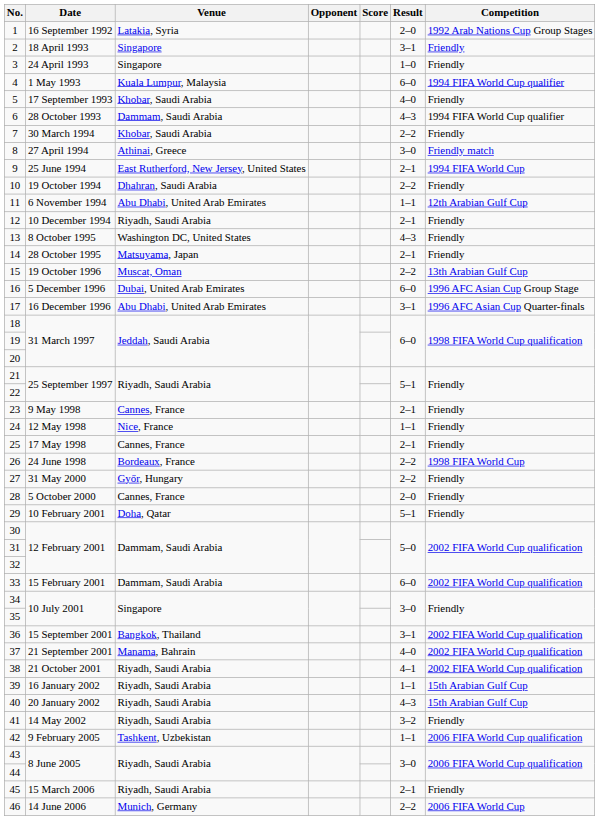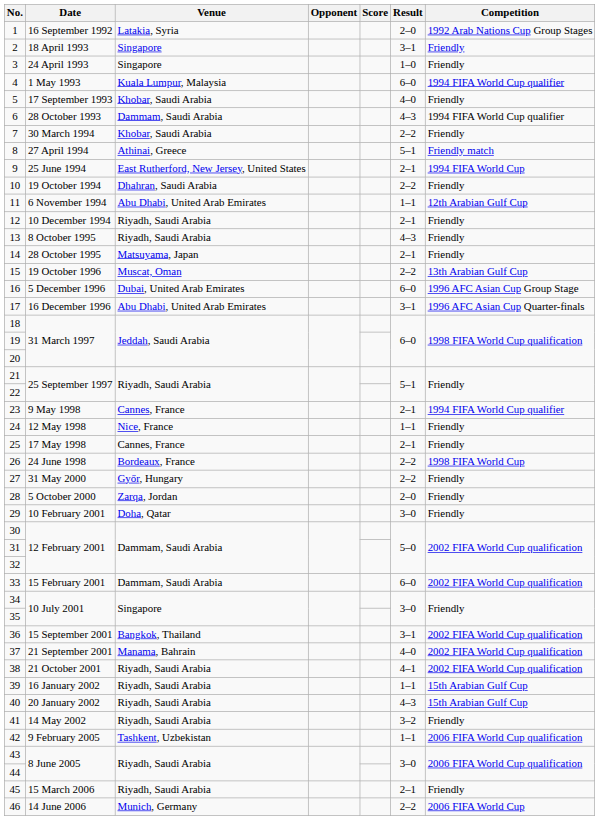8 | Result: 3–0 -> 5–1
13 | Venue: Washington DC, United States -> Riyadh, Saudi Arabia
23 | Competition: Friendly -> 1994 FIFA World Cup qualifier
28 | Venue: Cannes, France -> Zarqa, Jordan
29 | Result: 5–1 -> 3–0
